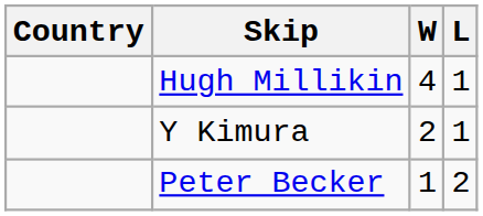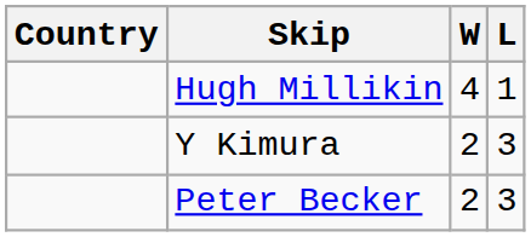Y Kimura | L: 1 -> 3
Peter Becker | W: 1 -> 2
Peter Becker | L: 2 -> 3
